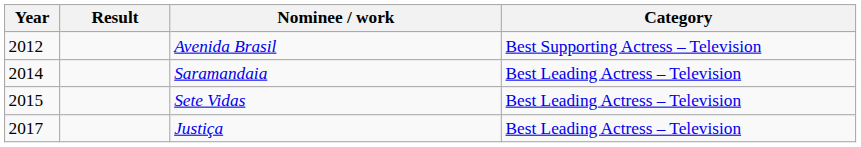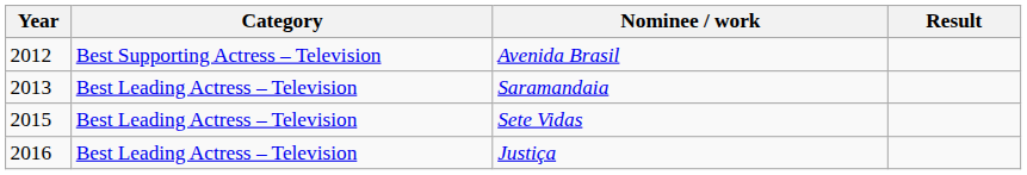columns swapped: Category <-> Result
Saramandaia | Year: 2014 -> 2013
Justiça | Year: 2017 -> 2016
